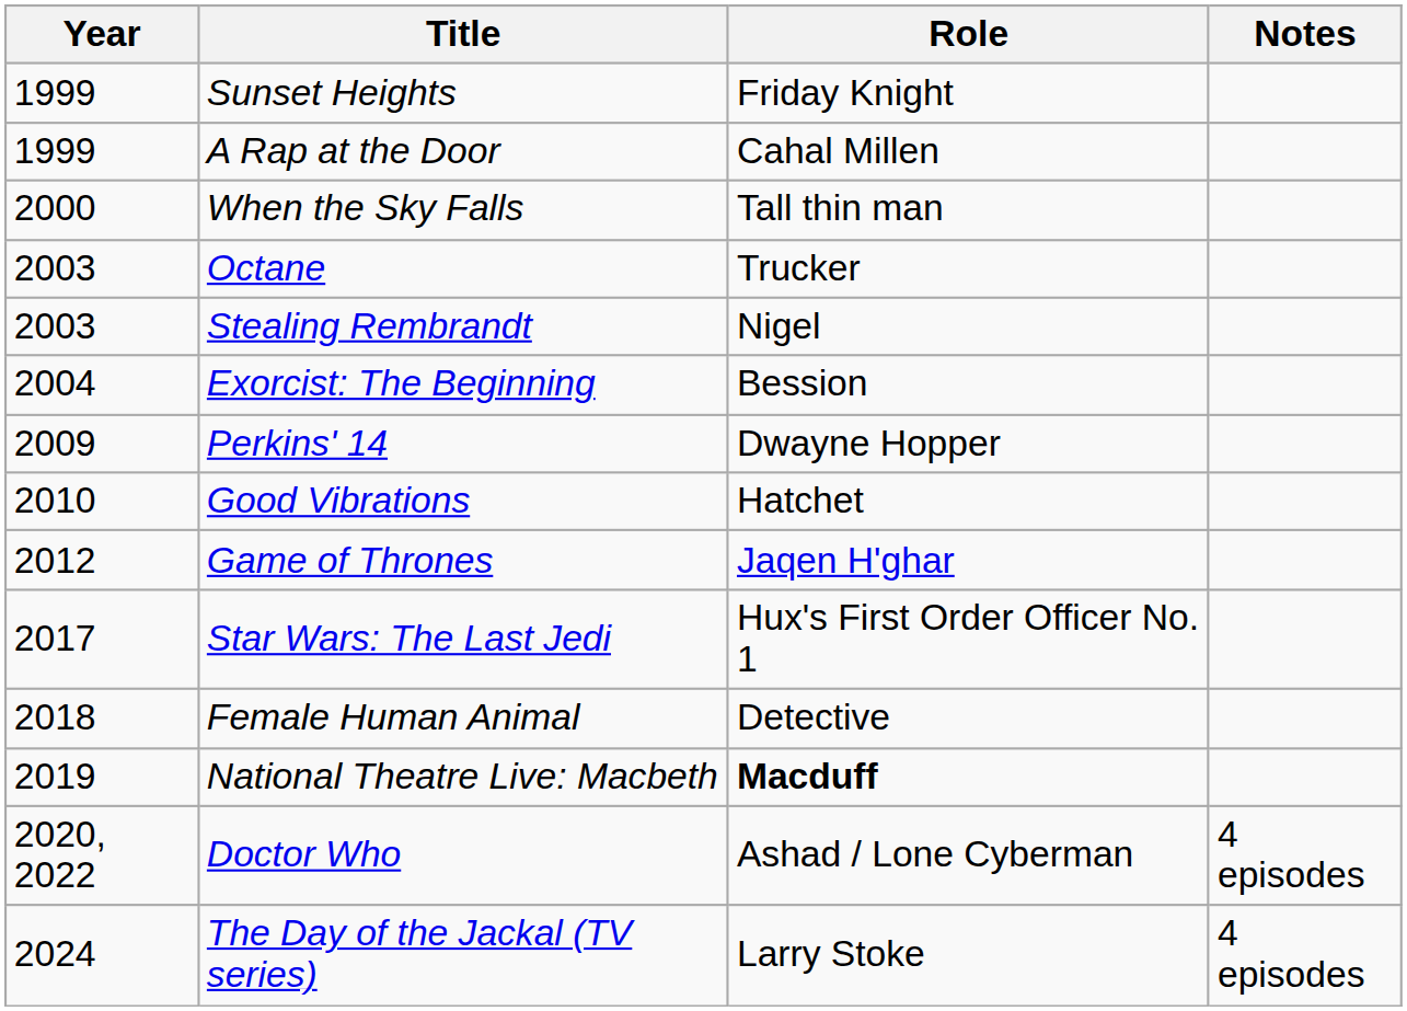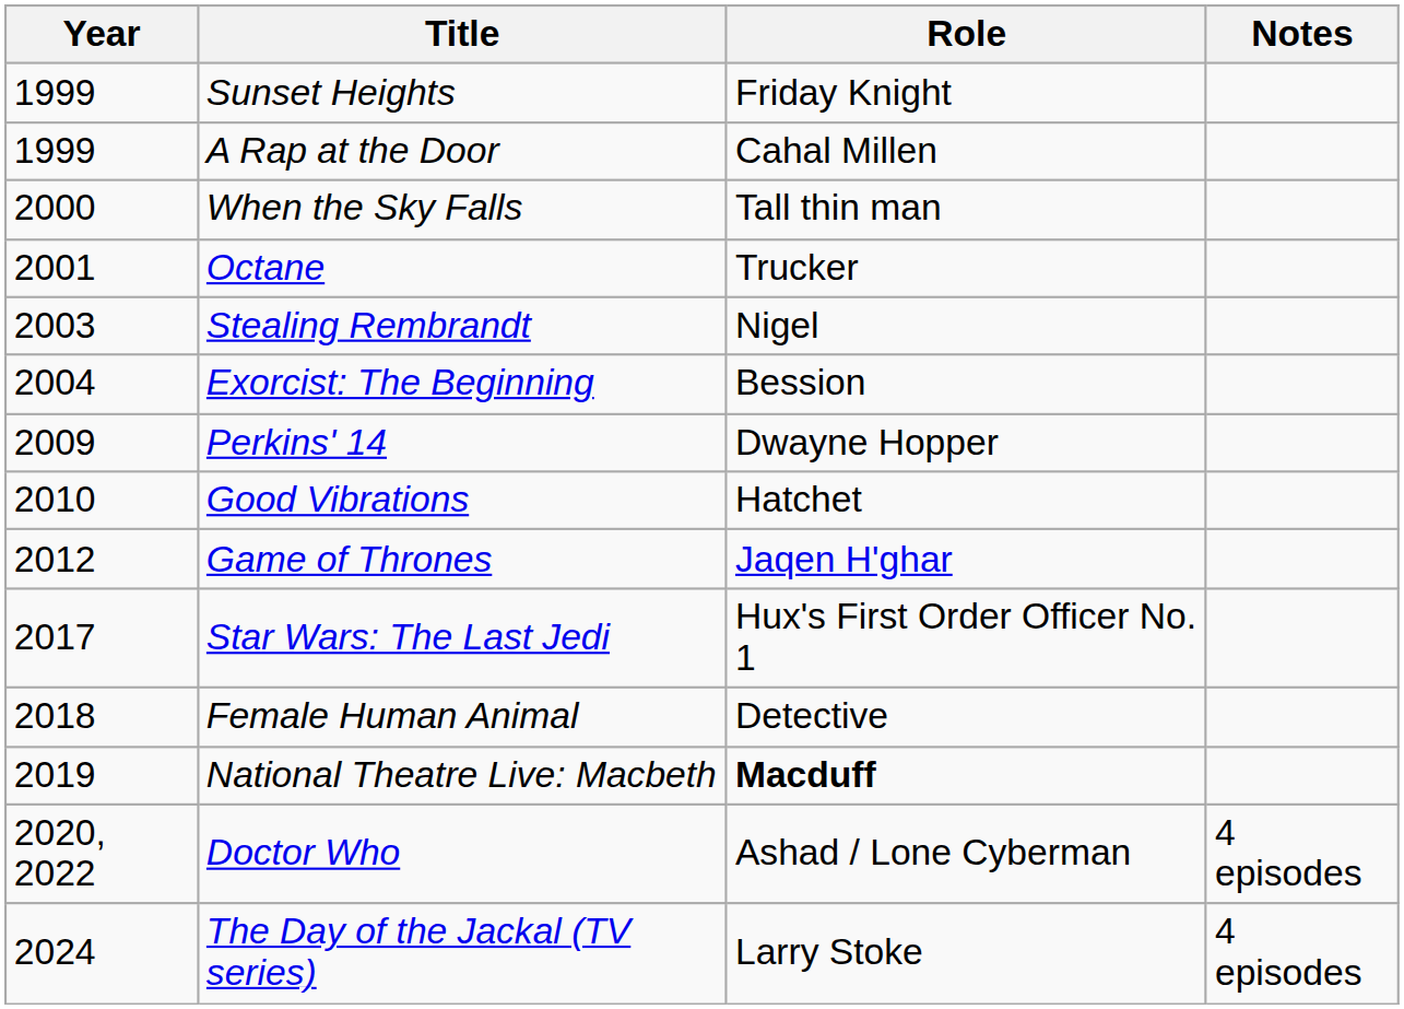Octane | Year: 2003 -> 2001
